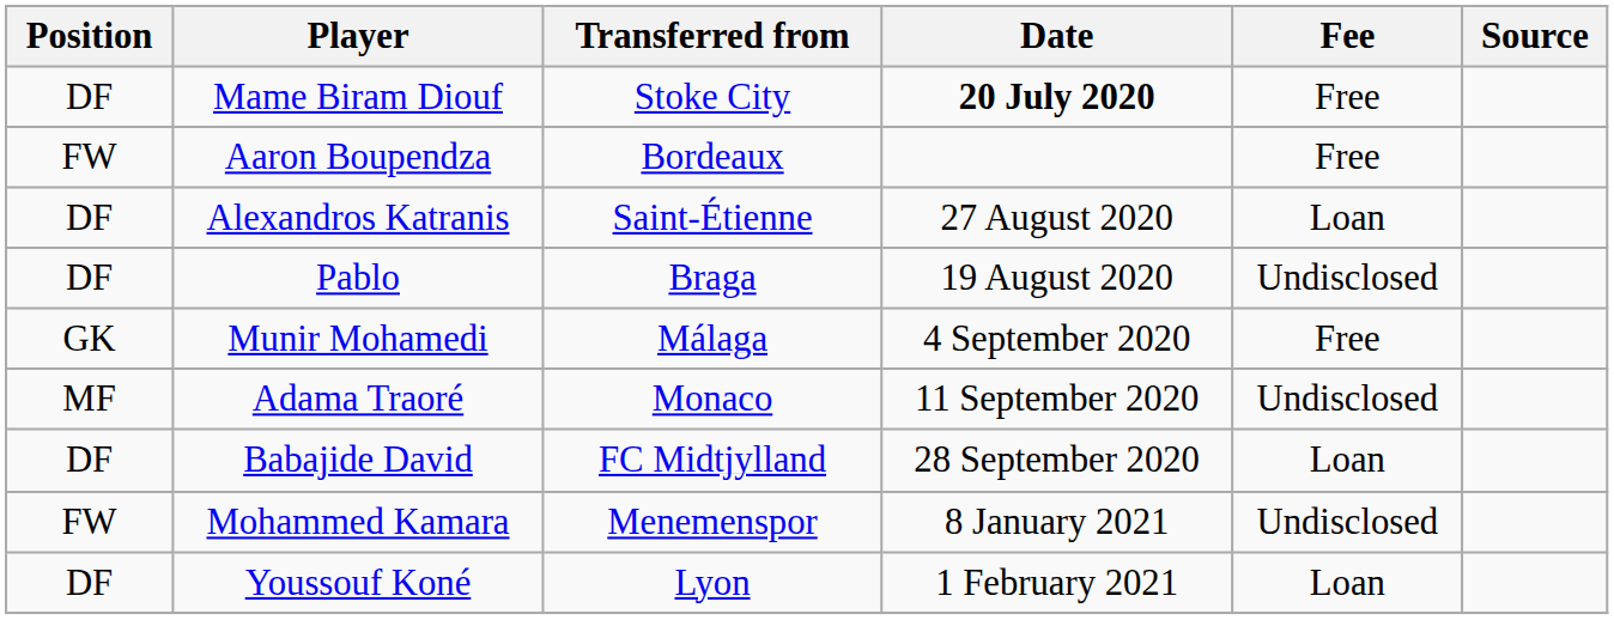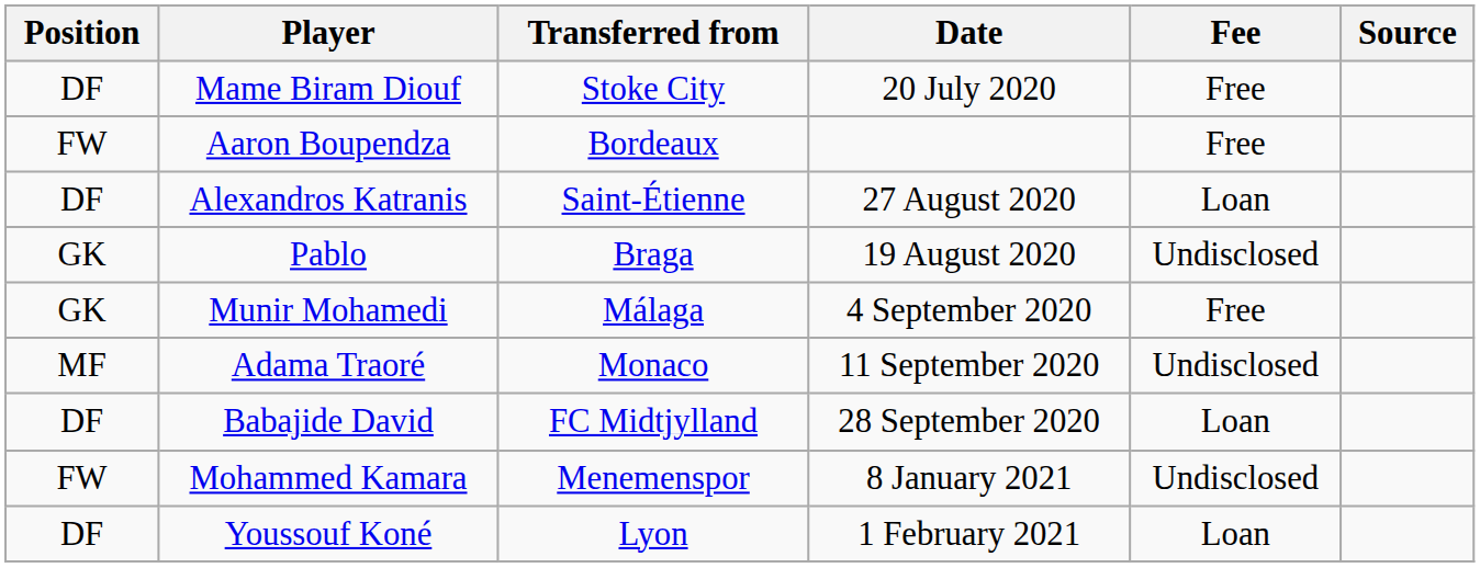Mame Biram Diouf | Date: bold -> normal
Pablo | Position: DF -> GK
